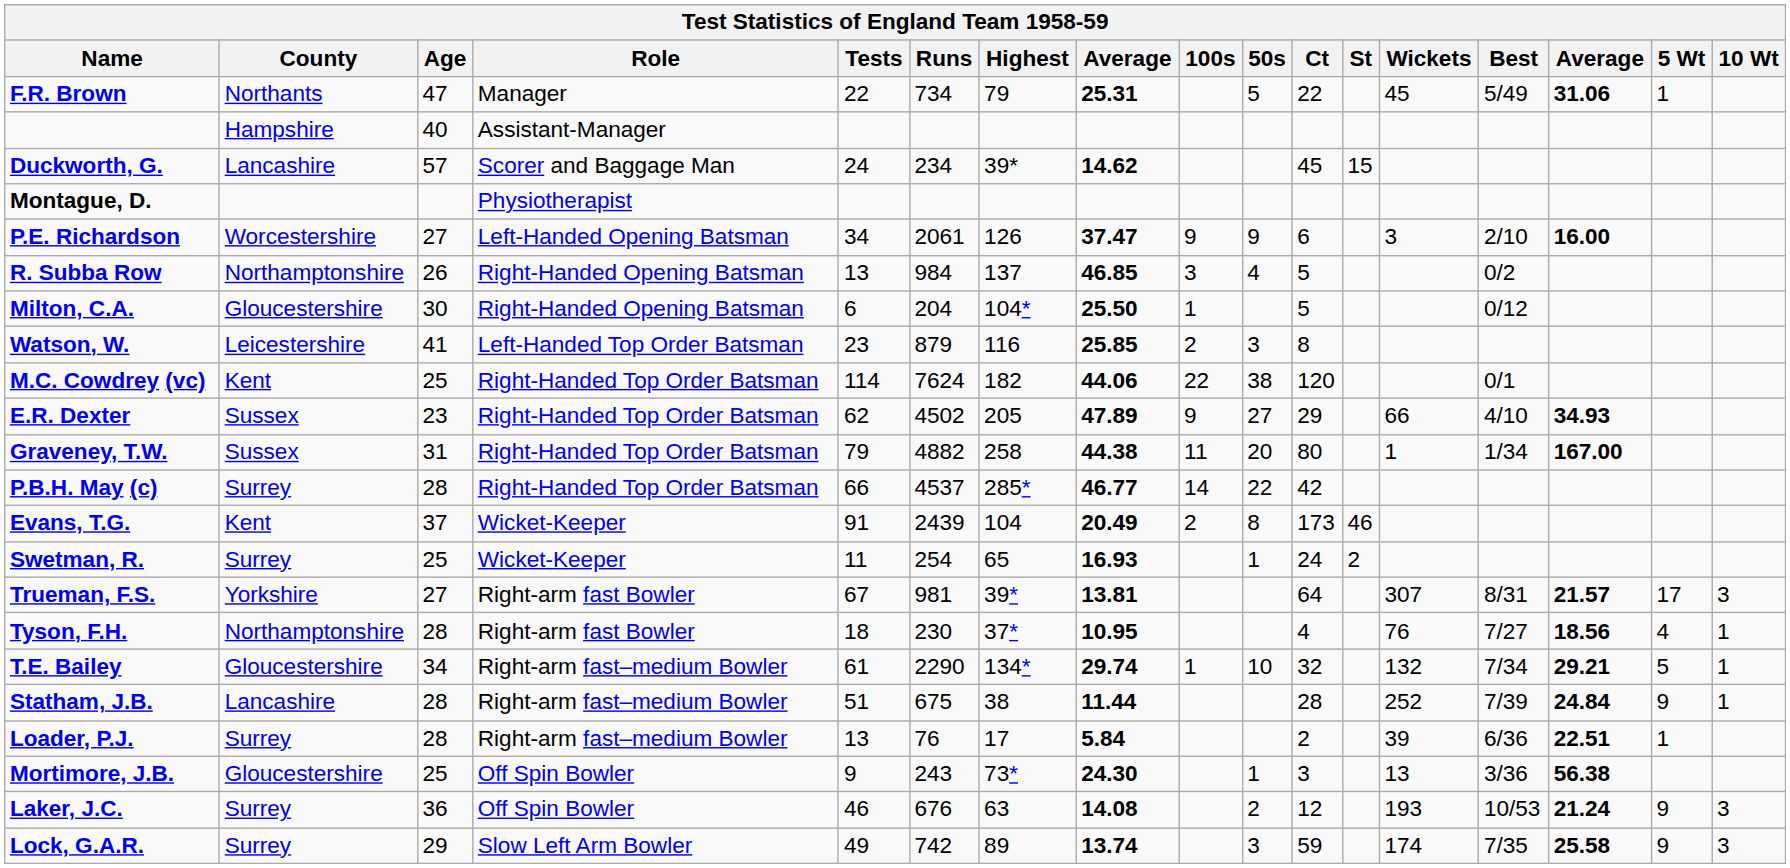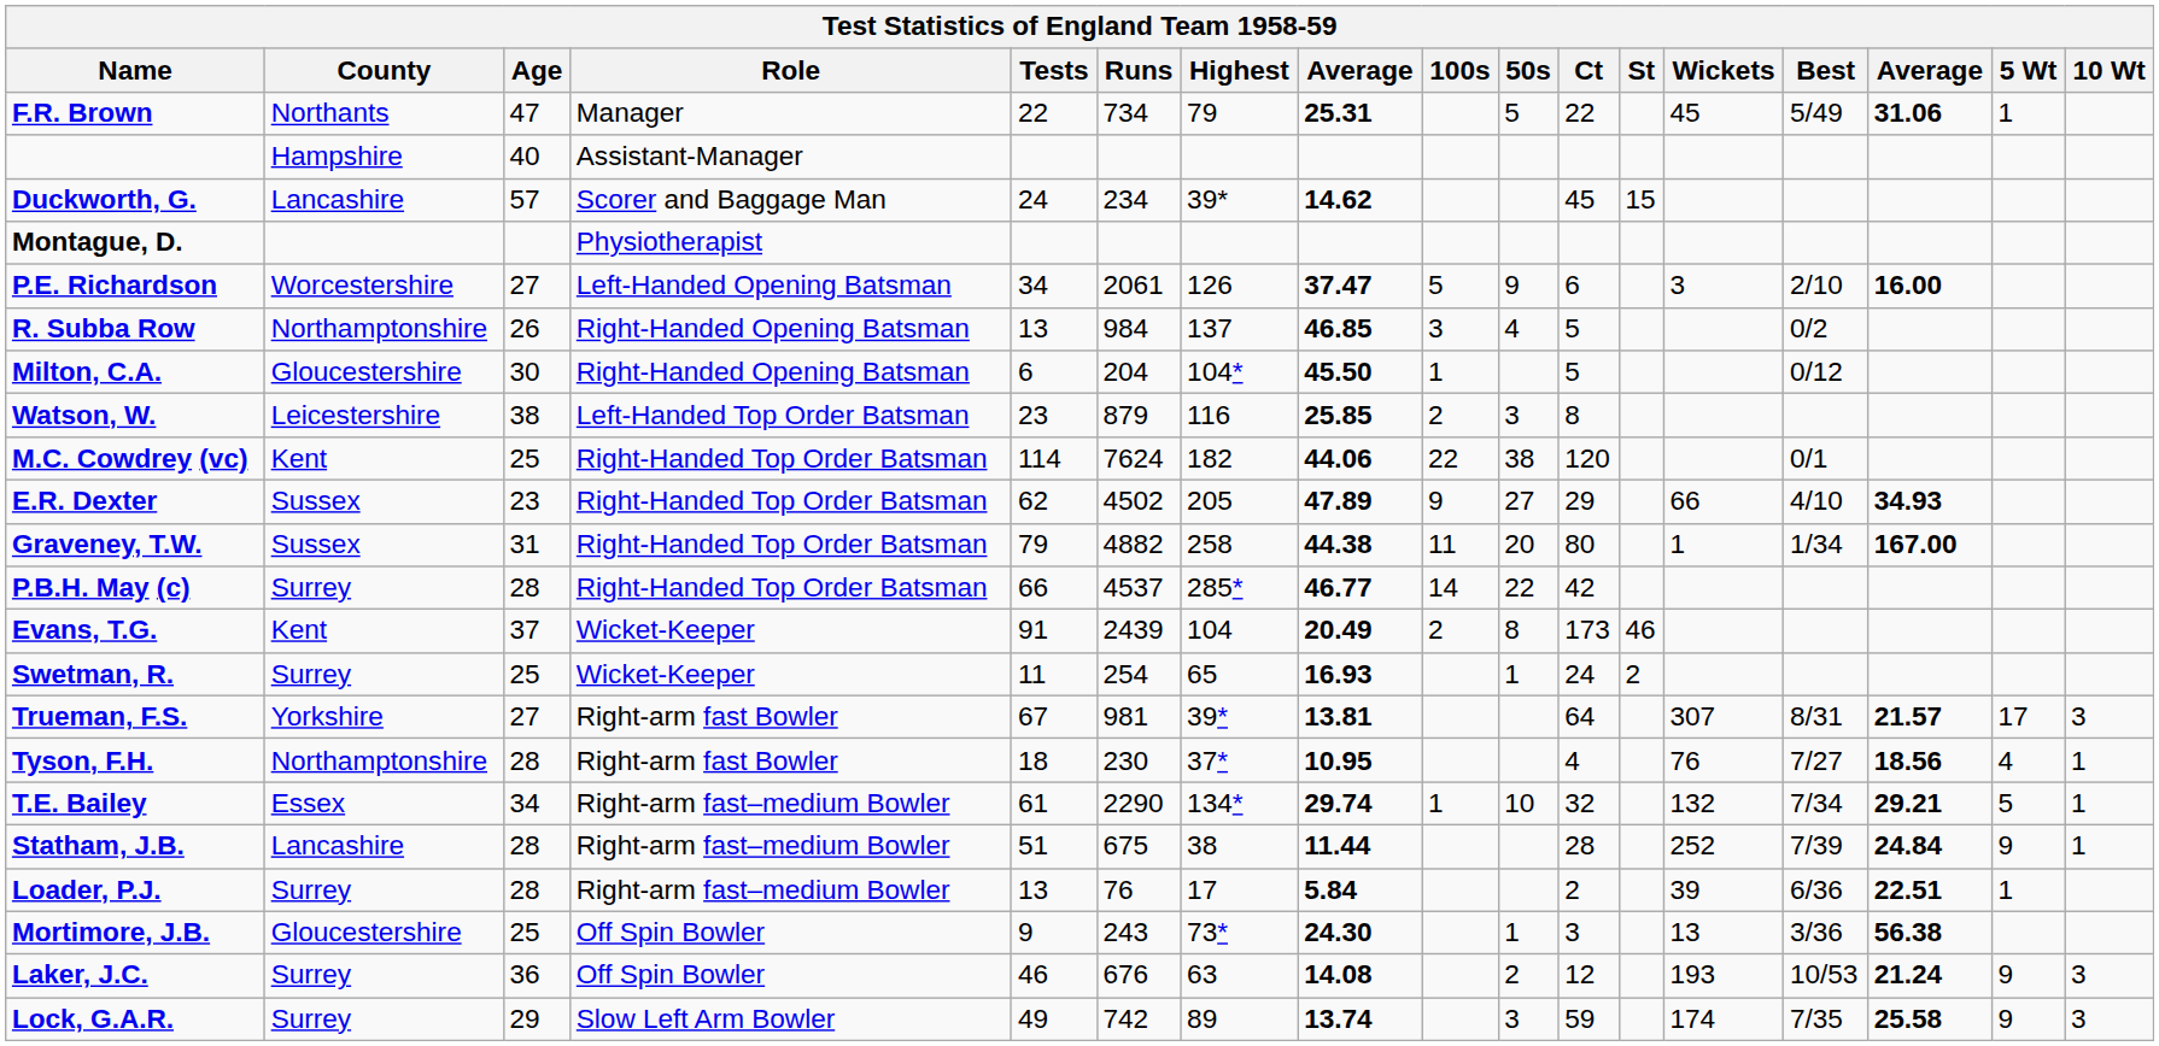P.E. Richardson | 100s: 9 -> 5
Milton, C.A. | column 8: 25.50 -> 45.50
Watson, W. | Age: 41 -> 38
T.E. Bailey | County: Gloucestershire -> Essex
